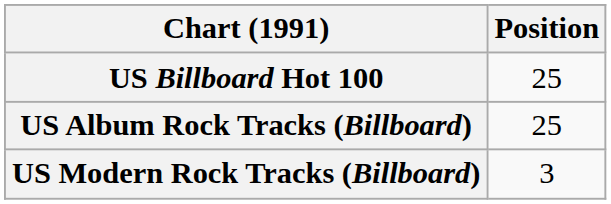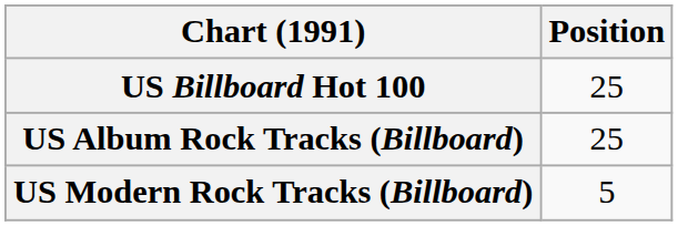US Modern Rock Tracks (Billboard) | Position: 3 -> 5
